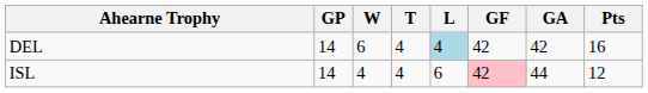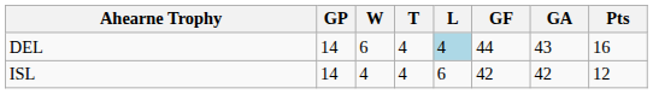DEL | GF: 42 -> 44
DEL | GA: 42 -> 43
ISL | GF: pink background -> no background
ISL | GA: 44 -> 42
